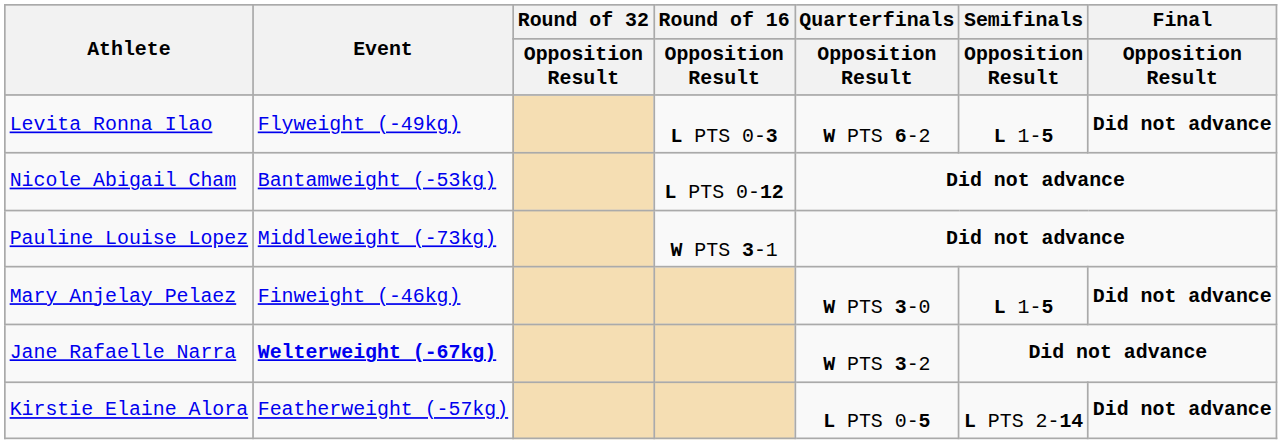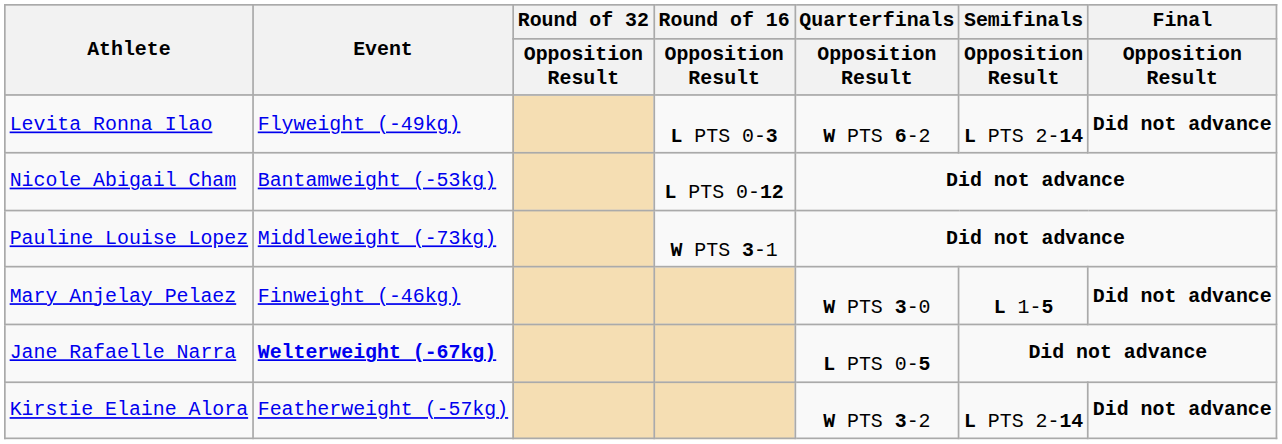Levita Ronna Ilao | Semifinals / Opposition Result: L 1-5 -> L PTS 2-14
Jane Rafaelle Narra | Quarterfinals / Opposition Result: W PTS 3-2 -> L PTS 0-5
Kirstie Elaine Alora | Quarterfinals / Opposition Result: L PTS 0-5 -> W PTS 3-2
